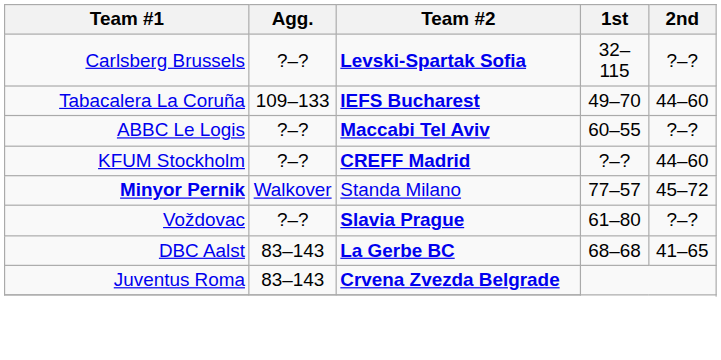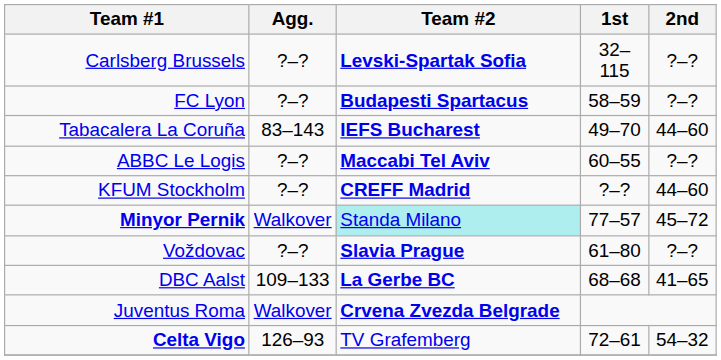+ row: FC Lyon | ?–? | Budapesti Spartacus | 58–59 | ?–?
Tabacalera La Coruña | Agg.: 109–133 -> 83–143
Minyor Pernik | Team #2: no background -> paleturquoise background
DBC Aalst | Agg.: 83–143 -> 109–133
Juventus Roma | Agg.: 83–143 -> Walkover
+ row: Celta Vigo | 126–93 | TV Grafemberg | 72–61 | 54–32
